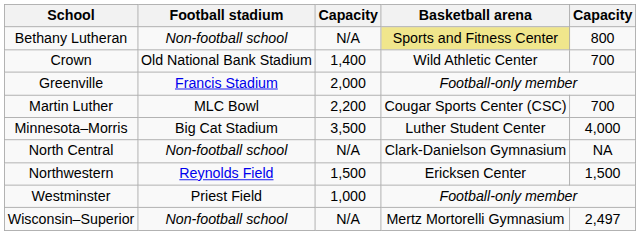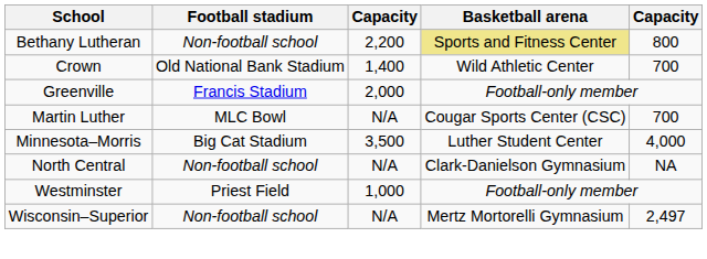Bethany Lutheran | column 3: N/A -> 2,200
Martin Luther | column 3: 2,200 -> N/A
- row: Northwestern | Reynolds Field | 1,500 | Ericksen Center | 1,500
